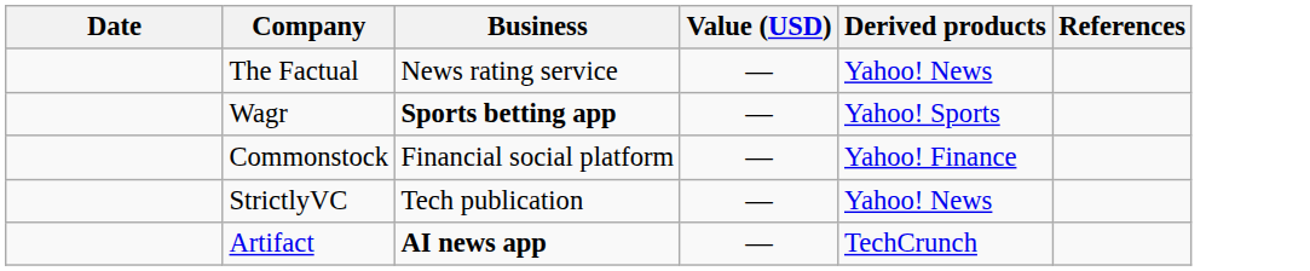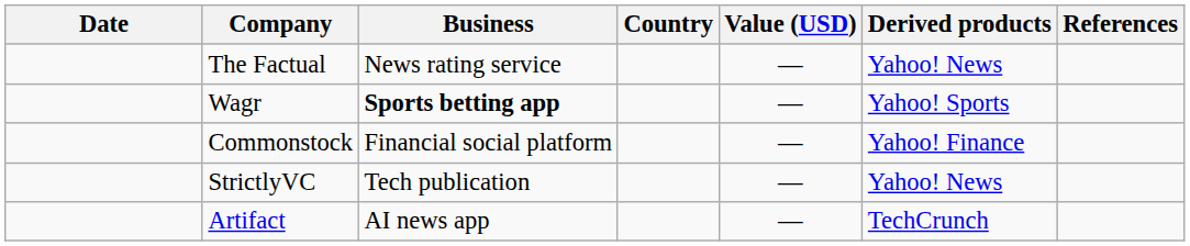+ column: Country
Artifact | Business: bold -> normal
